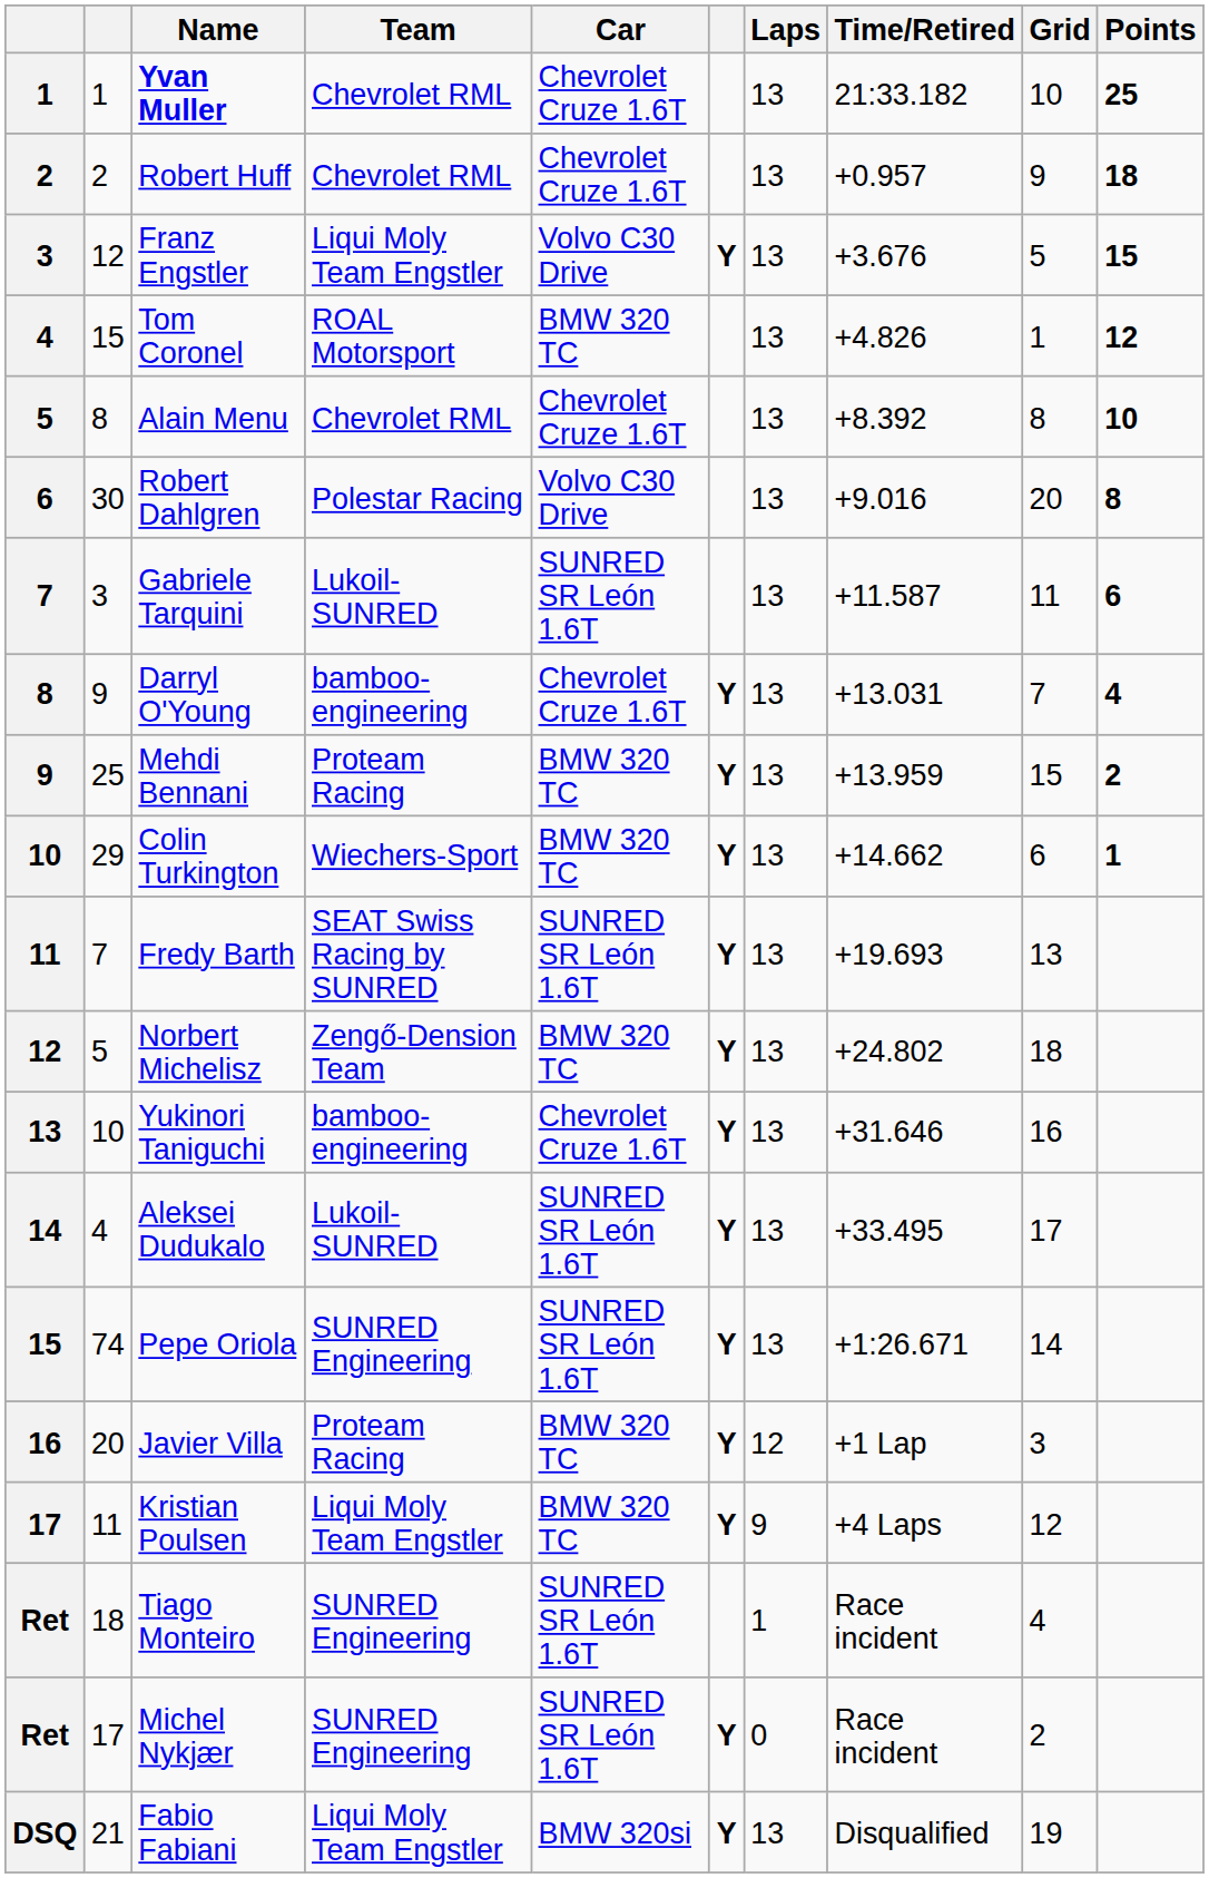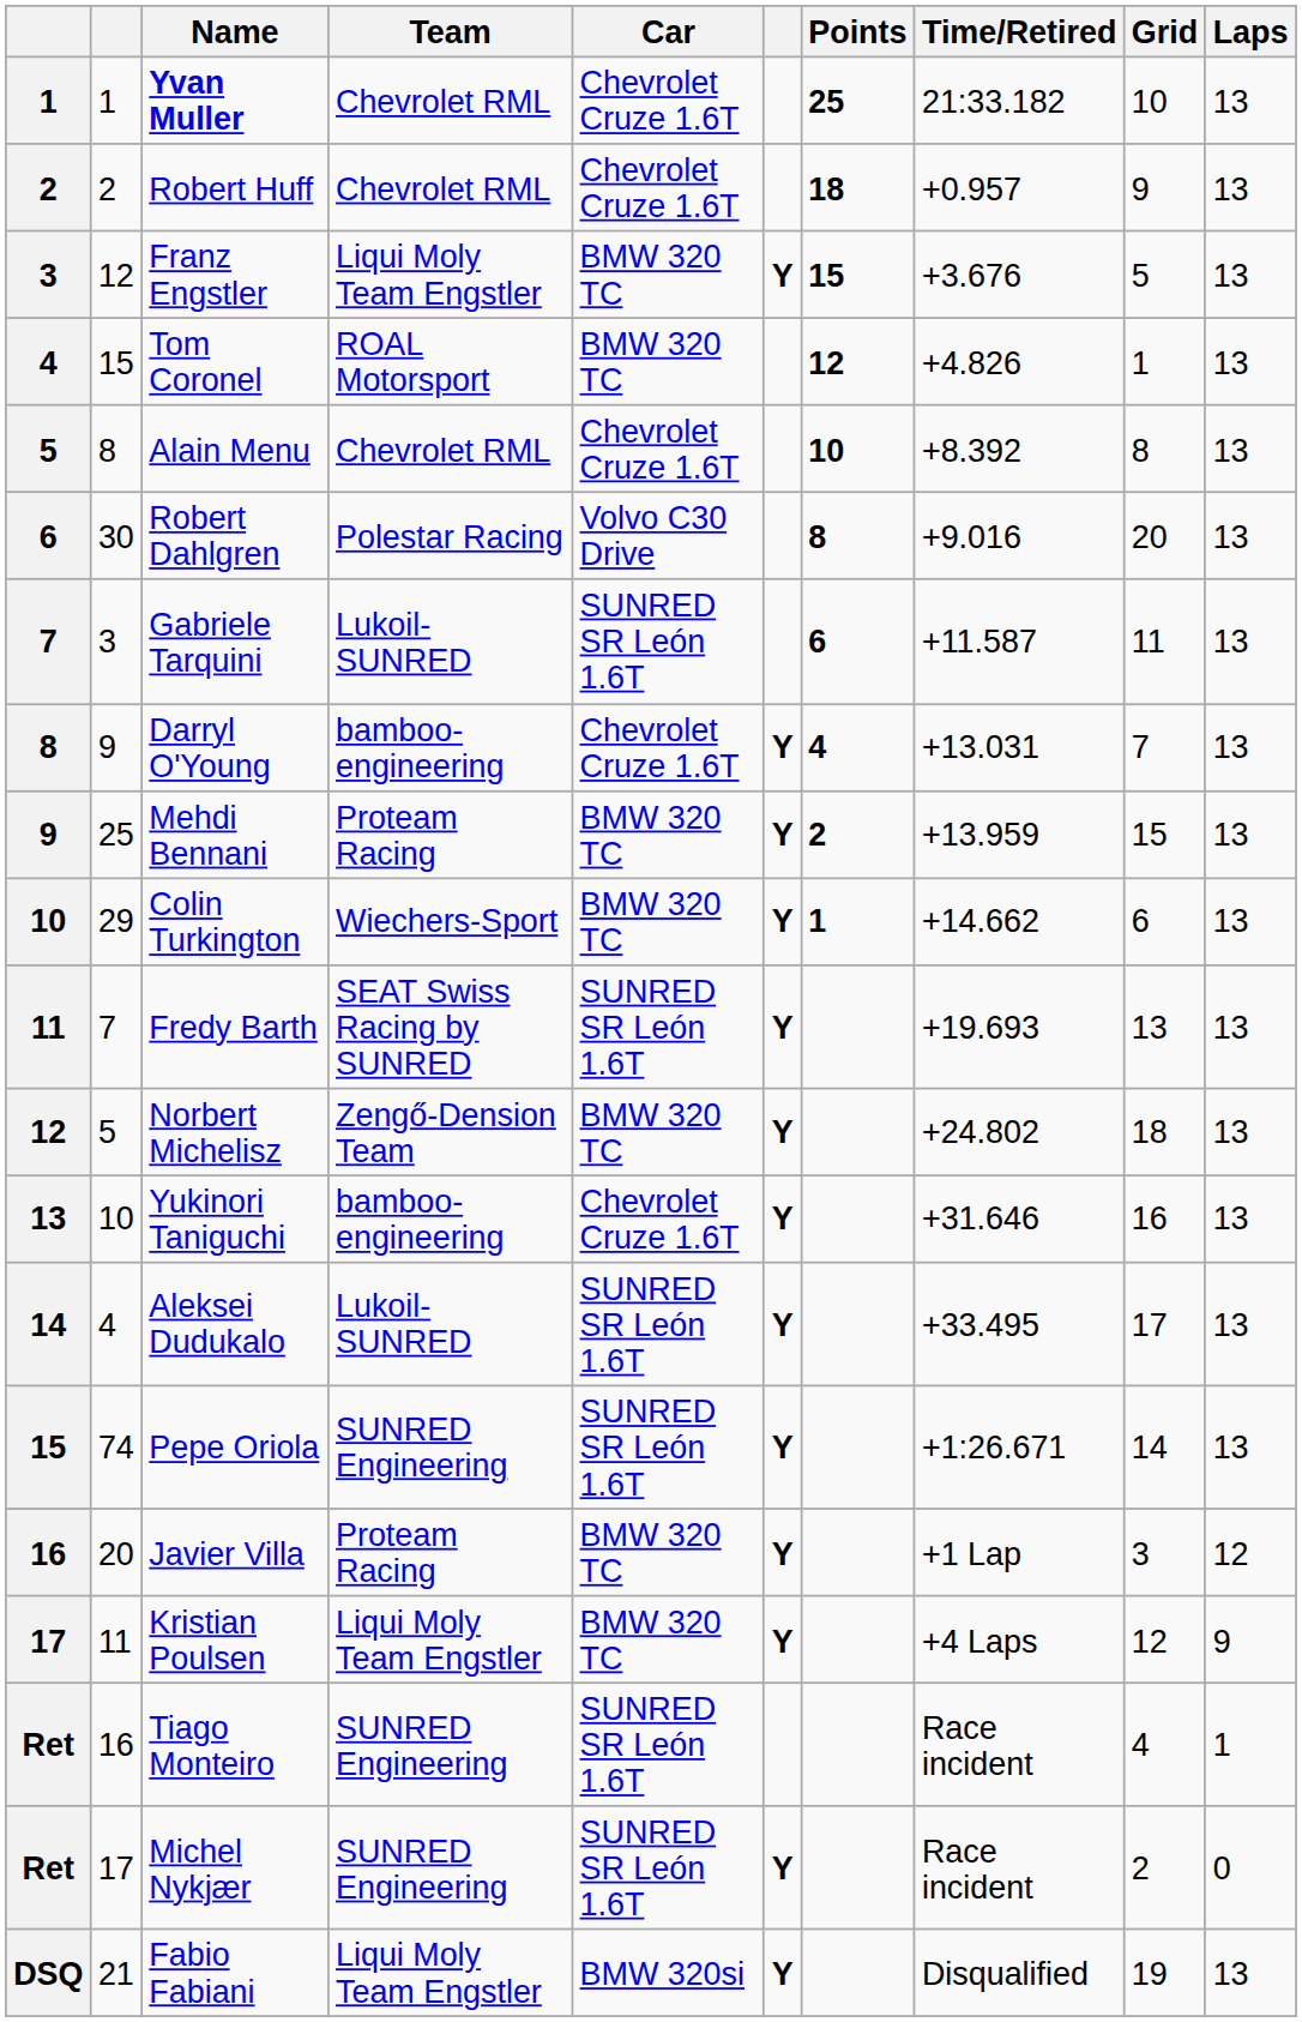columns swapped: Laps <-> Points
Franz Engstler | Car: Volvo C30 Drive -> BMW 320 TC
Tiago Monteiro | column 2: 18 -> 16
